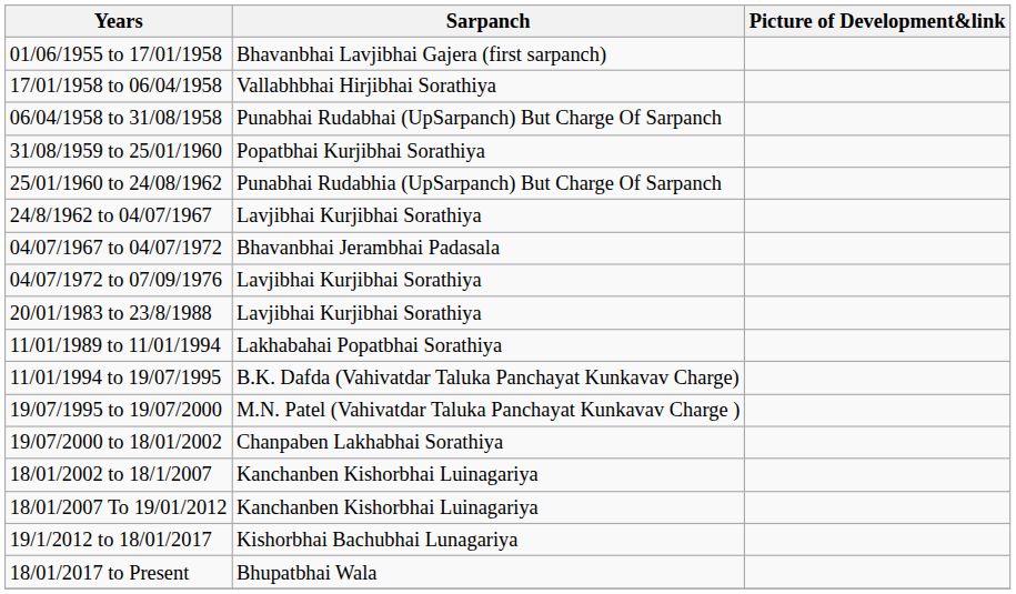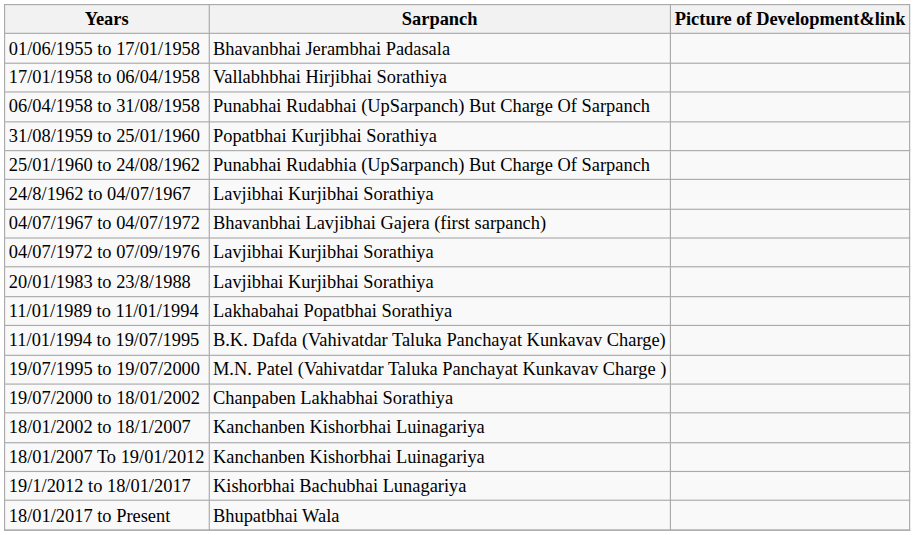01/06/1955 to 17/01/1958 | Sarpanch: Bhavanbhai Lavjibhai Gajera (first sarpanch) -> Bhavanbhai Jerambhai Padasala
04/07/1967 to 04/07/1972 | Sarpanch: Bhavanbhai Jerambhai Padasala -> Bhavanbhai Lavjibhai Gajera (first sarpanch)
